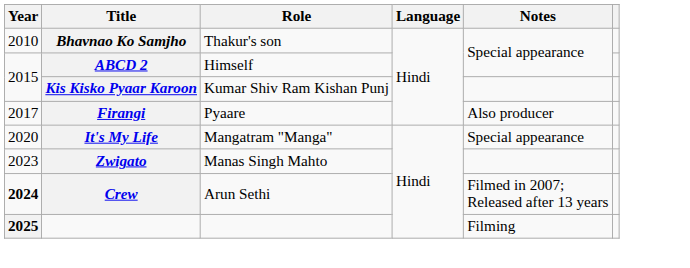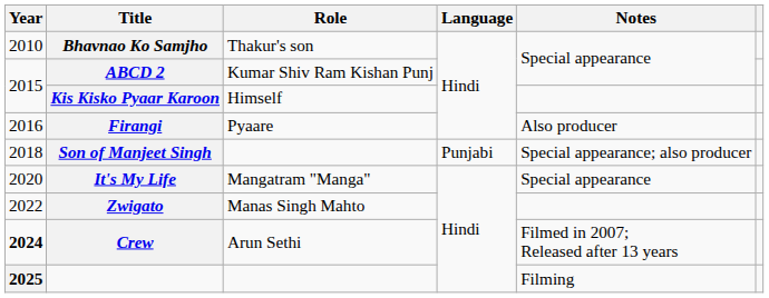ABCD 2 | Role: Himself -> Kumar Shiv Ram Kishan Punj
Kis Kisko Pyaar Karoon | Role: Kumar Shiv Ram Kishan Punj -> Himself
Firangi | Year: 2017 -> 2016
+ row: 2018 | Son of Manjeet Singh | Punjabi | Special appearance; also producer
Zwigato | Year: 2023 -> 2022
